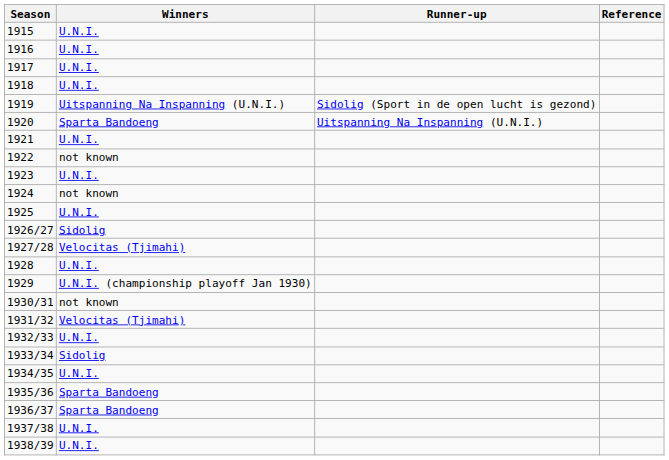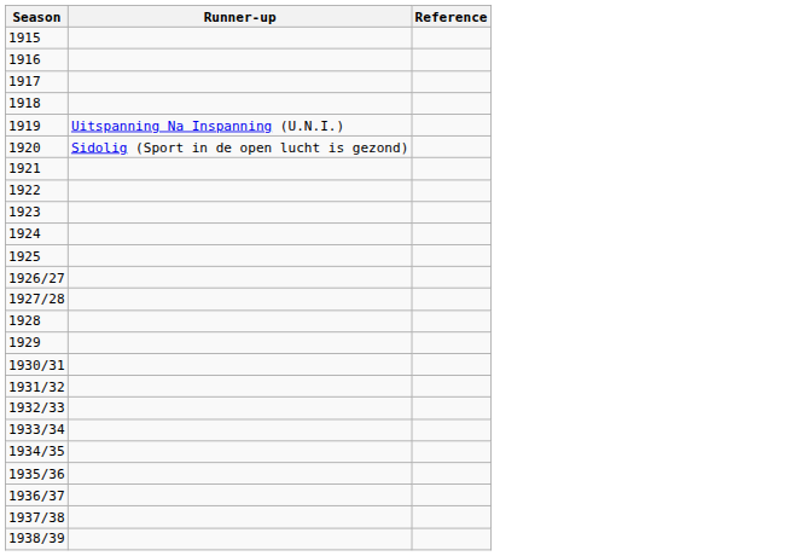- column: Winners | U.N.I. | U.N.I. | U.N.I. | U.N.I. | Uitspanning Na Inspanning (U.N.I.) | Sparta Bandoeng | U.N.I. | not known | U.N.I. | not known | U.N.I. | Sidolig | Velocitas (Tjimahi) | U.N.I. | U.N.I. (championship playoff Jan 1930) | not known | Velocitas (Tjimahi) | U.N.I. | Sidolig | U.N.I. | Sparta Bandoeng | Sparta Bandoeng | U.N.I. | U.N.I.
1919 | Runner-up: Sidolig (Sport in de open lucht is gezond) -> Uitspanning Na Inspanning (U.N.I.)
1920 | Runner-up: Uitspanning Na Inspanning (U.N.I.) -> Sidolig (Sport in de open lucht is gezond)
